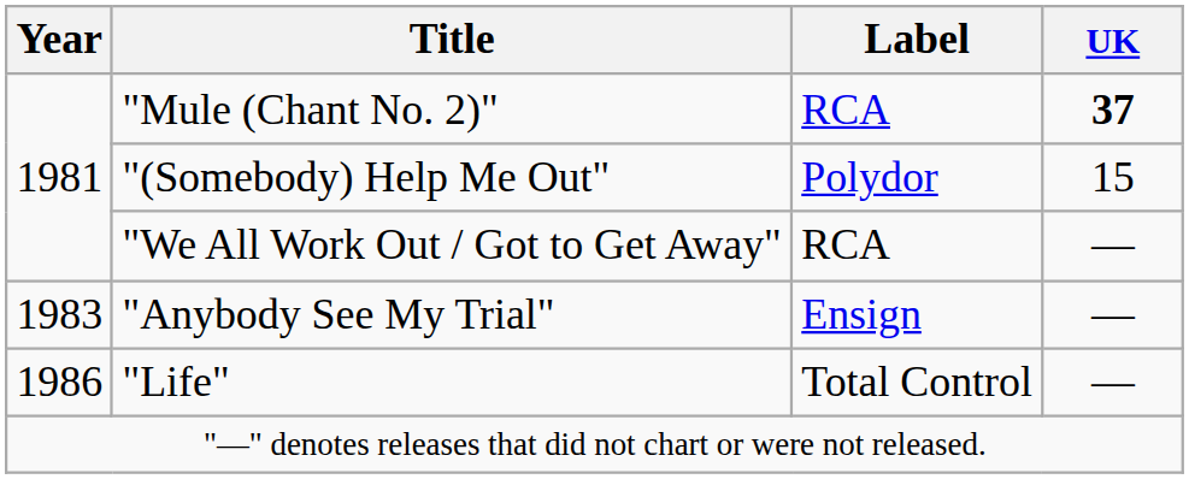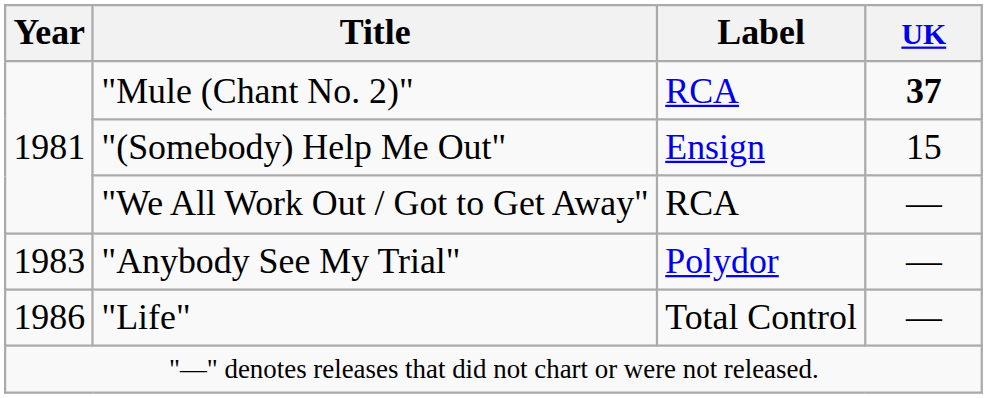"(Somebody) Help Me Out" | Label: Polydor -> Ensign
"Anybody See My Trial" | Label: Ensign -> Polydor
